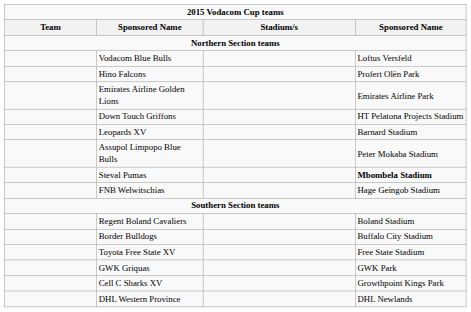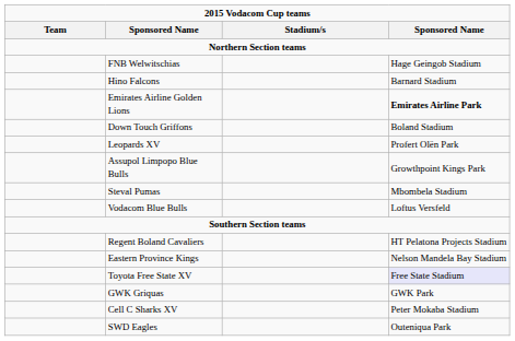rows swapped: Vodacom Blue Bulls <-> FNB Welwitschias
Hino Falcons | column 4: Profert Olën Park -> Barnard Stadium
Emirates Airline Golden Lions | column 4: normal -> bold
Down Touch Griffons | column 4: HT Pelatona Projects Stadium -> Boland Stadium
Leopards XV | column 4: Barnard Stadium -> Profert Olën Park
Assupol Limpopo Blue Bulls | column 4: Peter Mokaba Stadium -> Growthpoint Kings Park
Steval Pumas | column 4: bold -> normal
Regent Boland Cavaliers | column 4: Boland Stadium -> HT Pelatona Projects Stadium
- row: Border Bulldogs | Buffalo City Stadium
+ row: Eastern Province Kings | Nelson Mandela Bay Stadium
Toyota Free State XV | column 4: no background -> lavender background
Cell C Sharks XV | column 4: Growthpoint Kings Park -> Peter Mokaba Stadium
+ row: SWD Eagles | Outeniqua Park
- row: DHL Western Province | DHL Newlands
